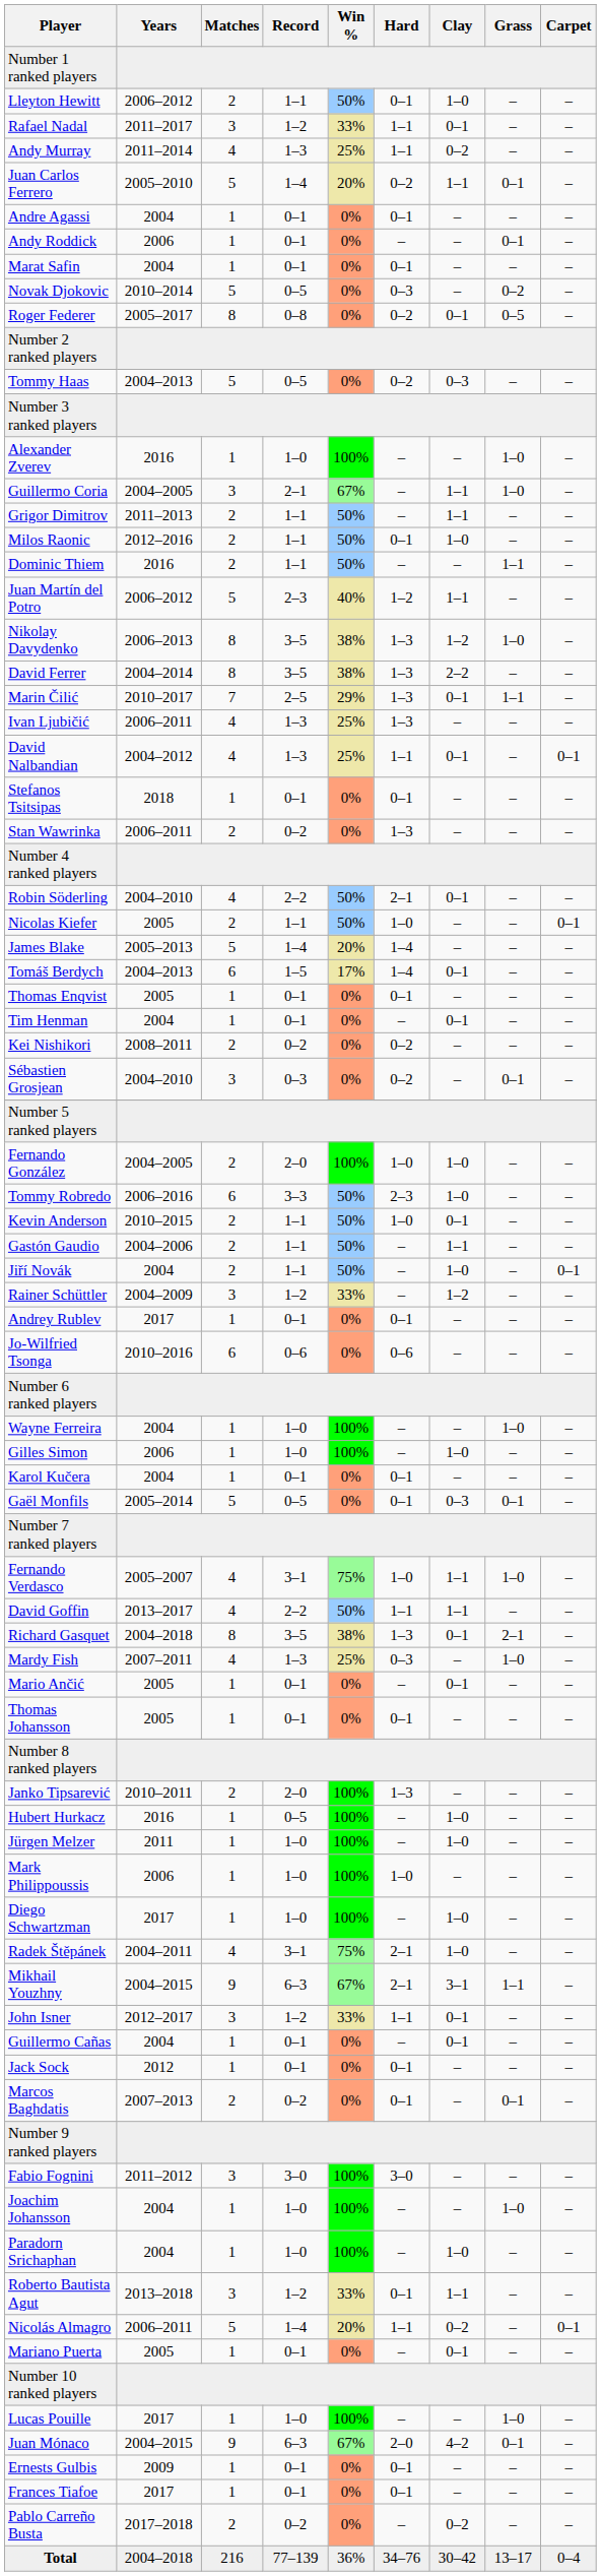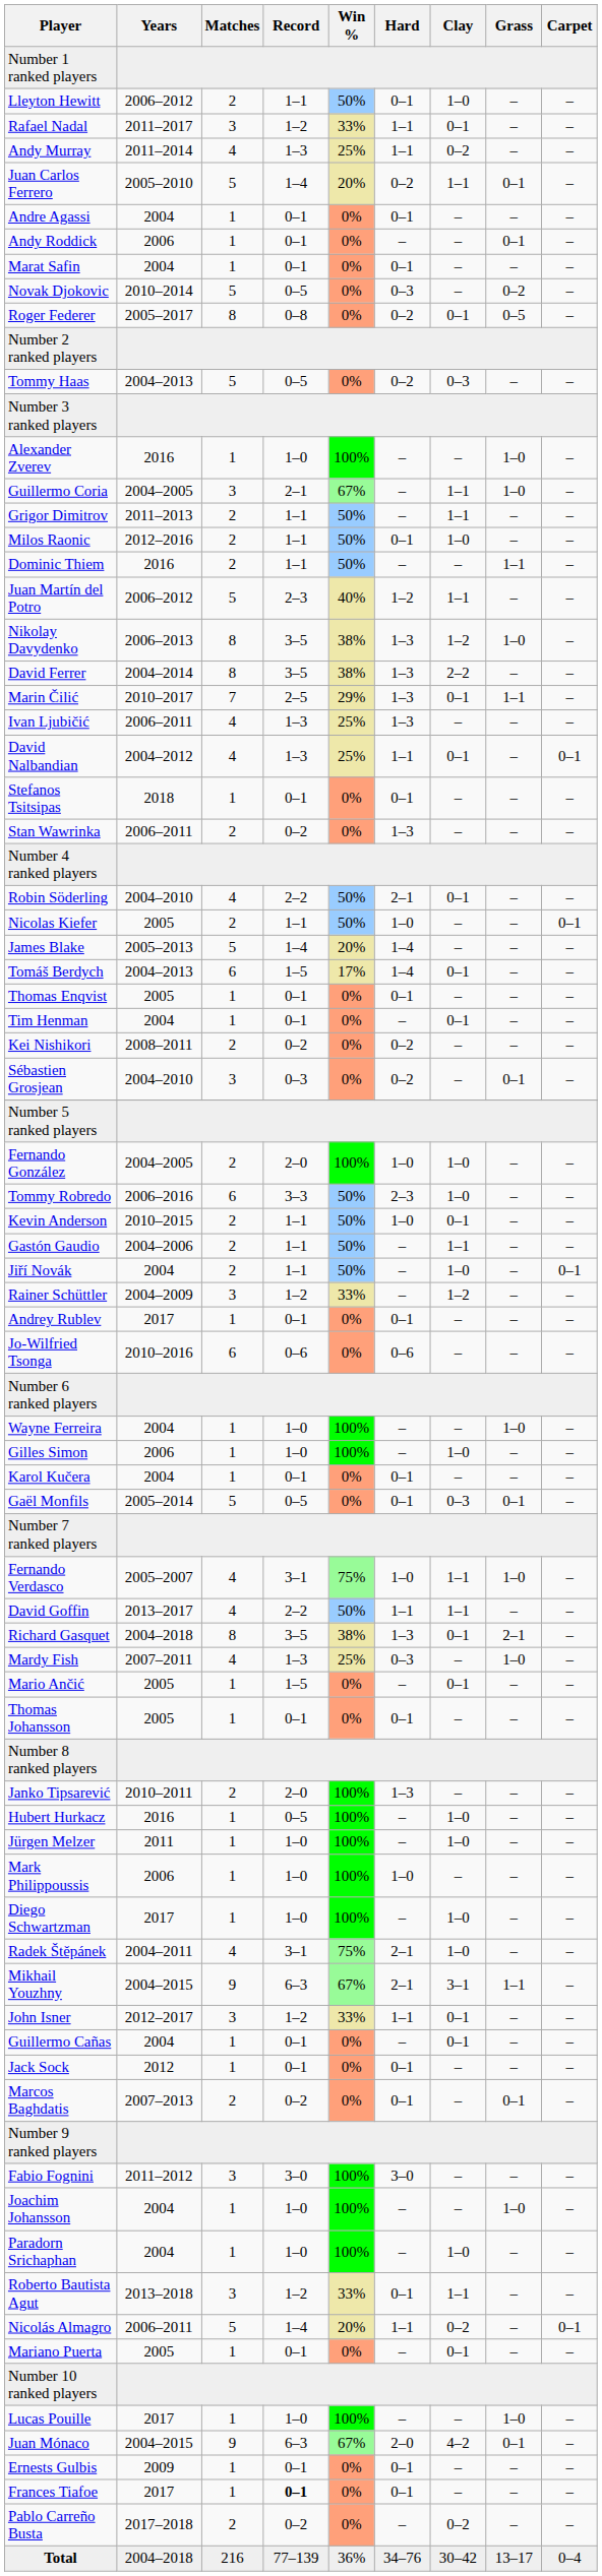Mario Ančić | Record: 0–1 -> 1–5
Frances Tiafoe | Record: normal -> bold
